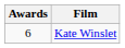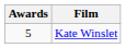Kate Winslet | Awards: 6 -> 5
